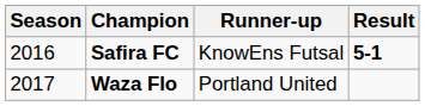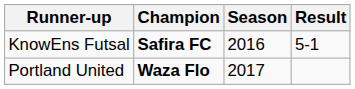columns swapped: Season <-> Runner-up
Safira FC | Result: bold -> normal
